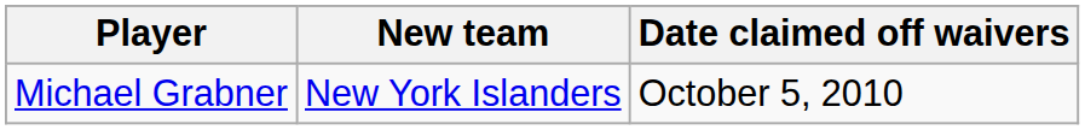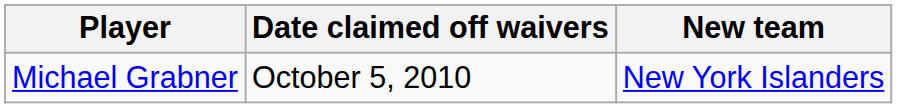columns swapped: New team <-> Date claimed off waivers
